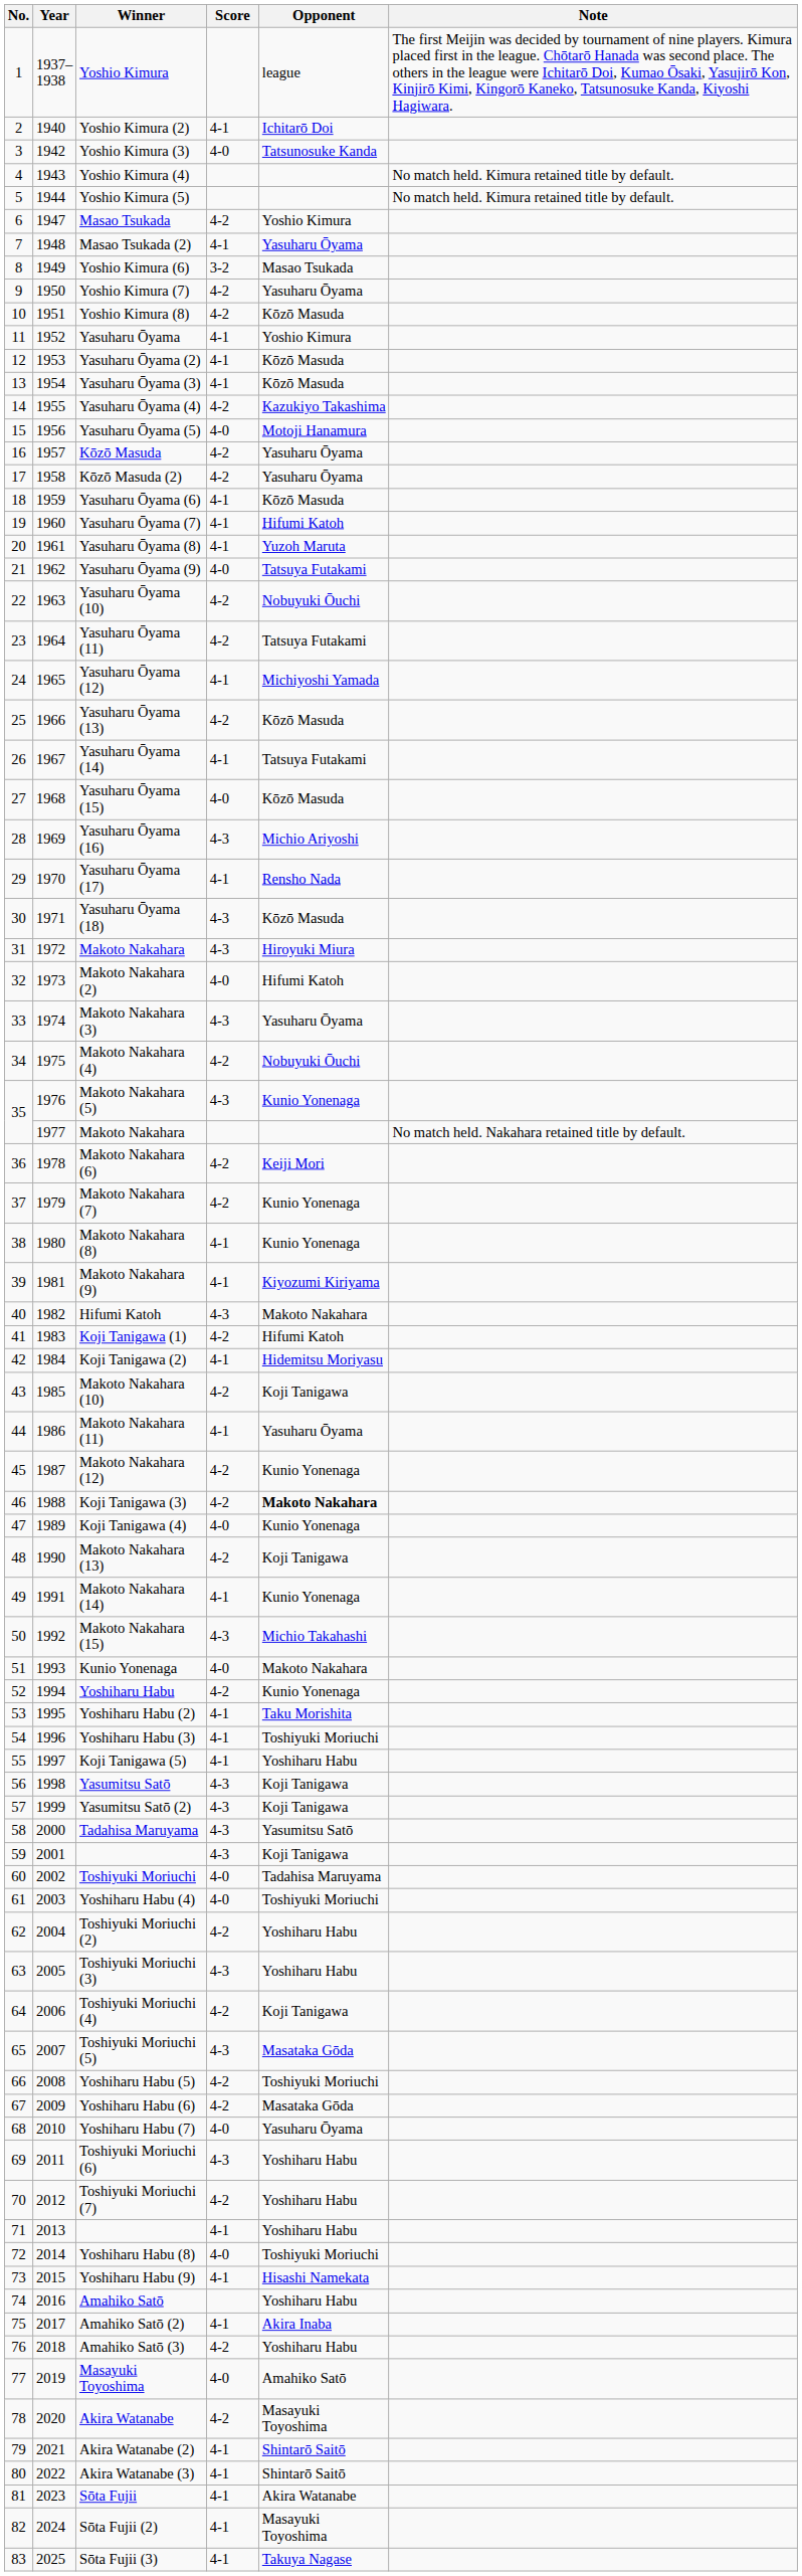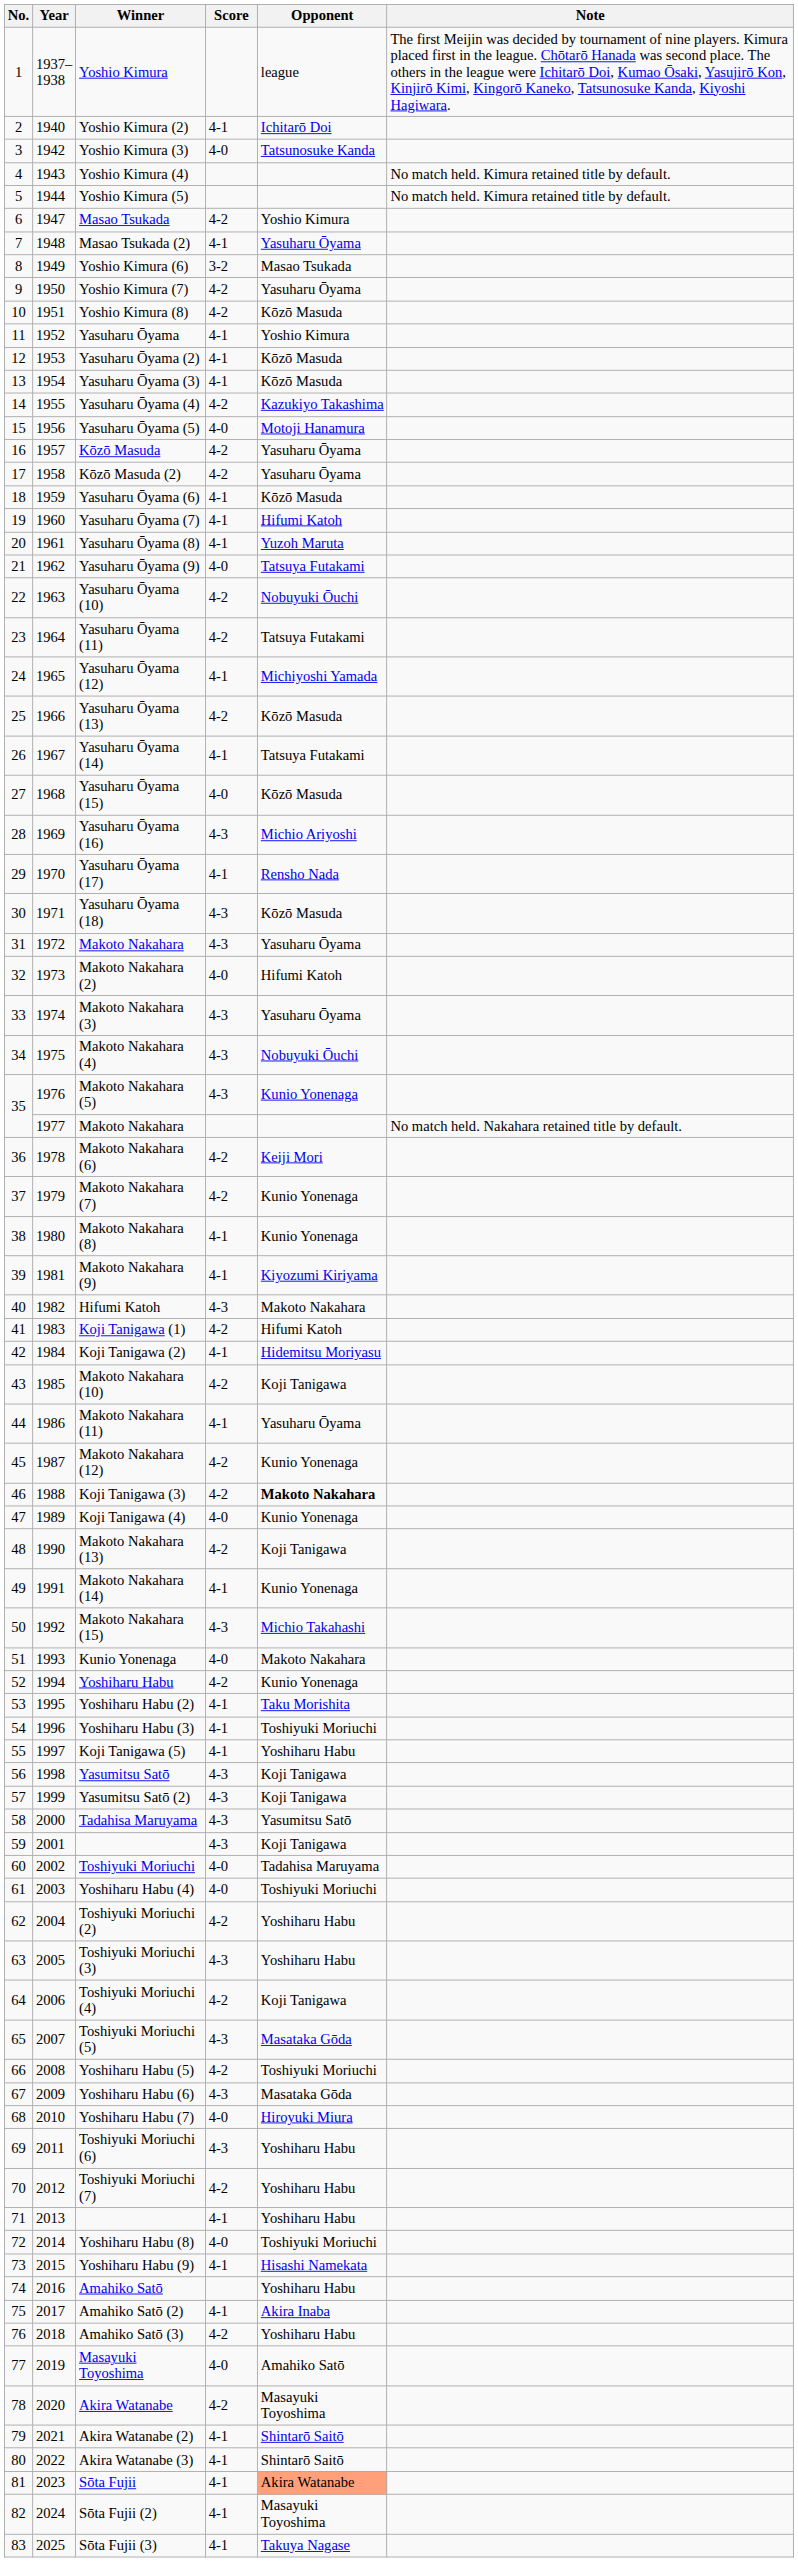1972 / Makoto Nakahara | Opponent: Hiroyuki Miura -> Yasuharu Ōyama
Makoto Nakahara (4) | Score: 4-2 -> 4-3
Yoshiharu Habu (6) | Score: 4-2 -> 4-3
Yoshiharu Habu (7) | Opponent: Yasuharu Ōyama -> Hiroyuki Miura
Sōta Fujii | Opponent: no background -> lightsalmon background
